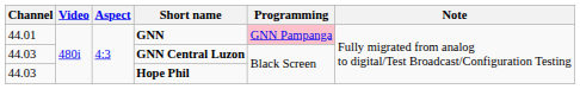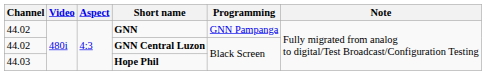GNN | Channel: 44.01 -> 44.02
GNN | Programming: pink background -> no background
GNN Central Luzon | Channel: 44.03 -> 44.02
